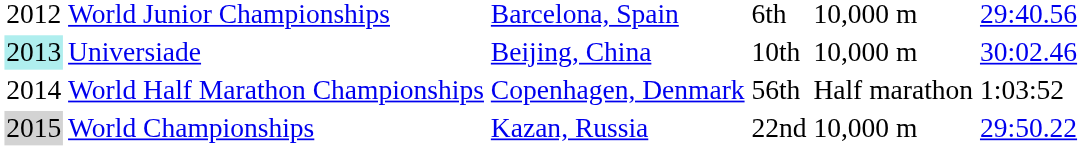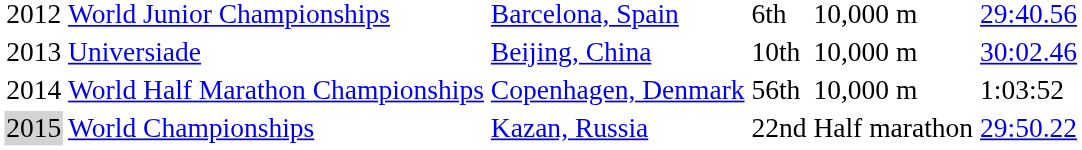Universiade | column 1: paleturquoise background -> no background
World Half Marathon Championships | column 5: Half marathon -> 10,000 m
World Championships | column 5: 10,000 m -> Half marathon
